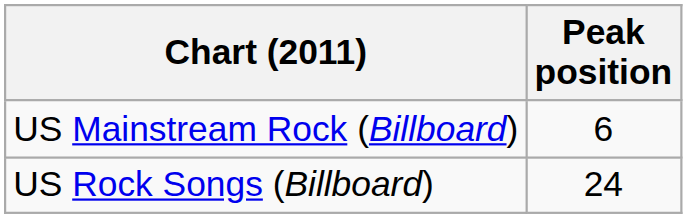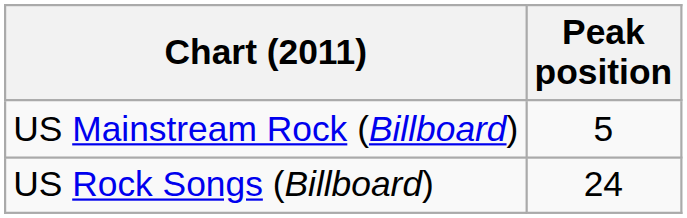US Mainstream Rock (Billboard) | Peak position: 6 -> 5
